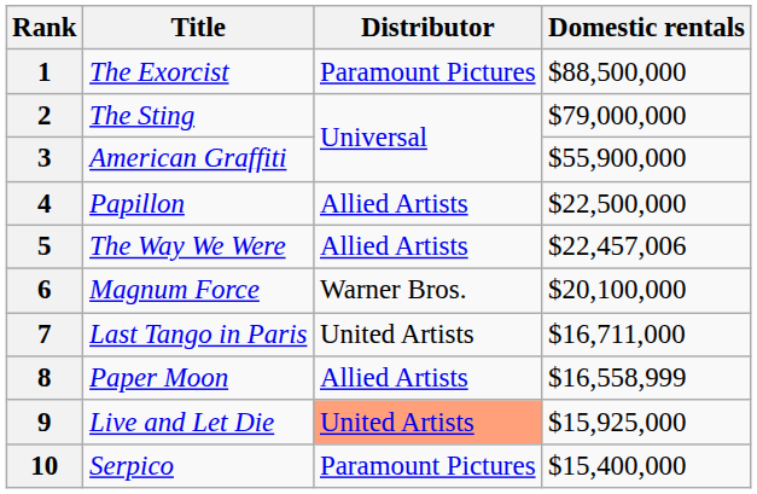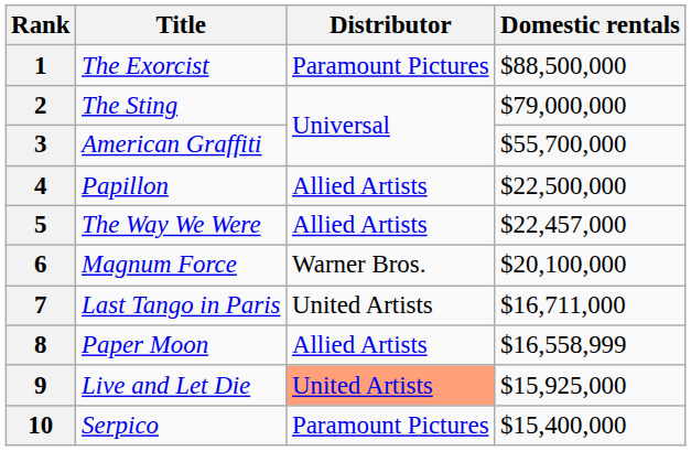3 | Domestic rentals: $55,900,000 -> $55,700,000
5 | Domestic rentals: $22,457,006 -> $22,457,000
